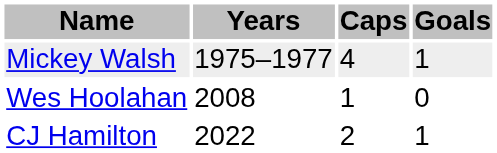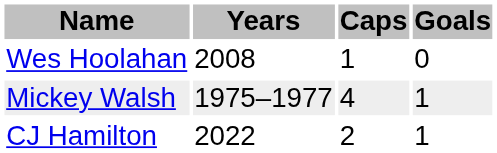rows swapped: Mickey Walsh <-> Wes Hoolahan
